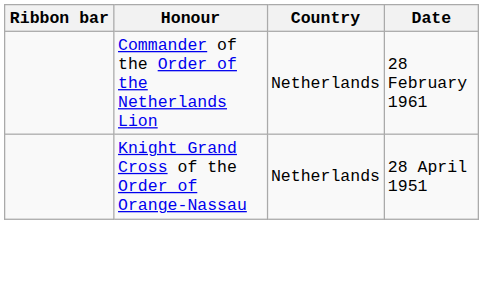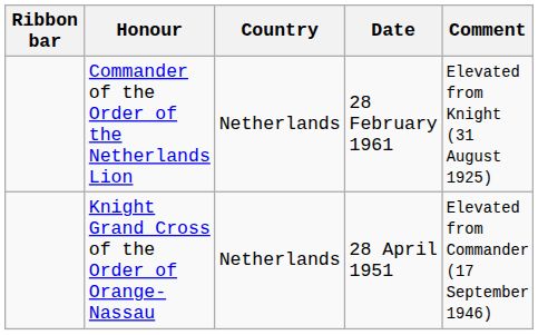+ column: Comment | Elevated from Knight (31 August 1925) | Elevated from Commander (17 September 1946)
